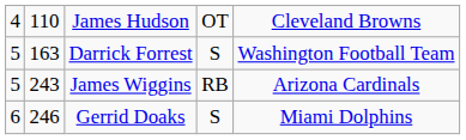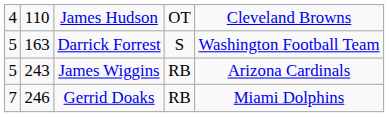Gerrid Doaks | column 1: 6 -> 7
Gerrid Doaks | column 4: S -> RB
